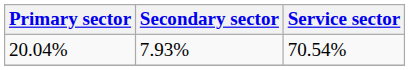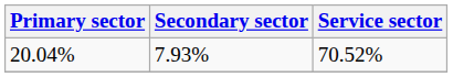20.04% | Service sector: 70.54% -> 70.52%
